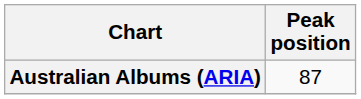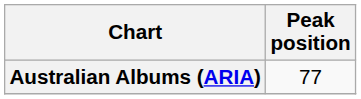Australian Albums (ARIA) | Peak position: 87 -> 77
